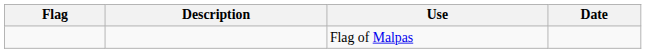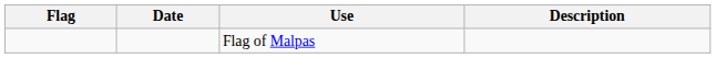columns swapped: Date <-> Description
